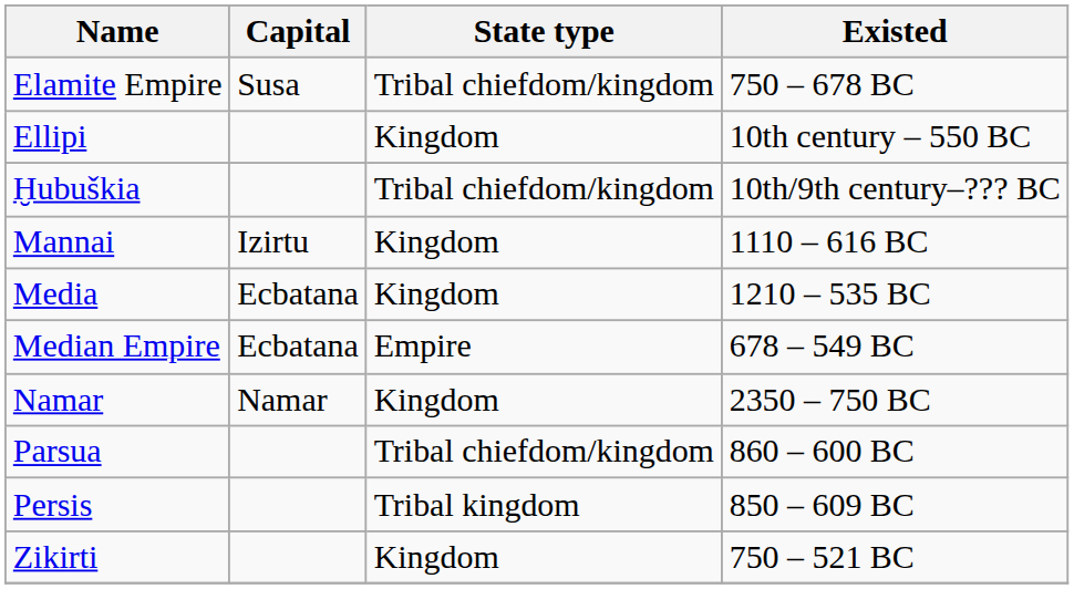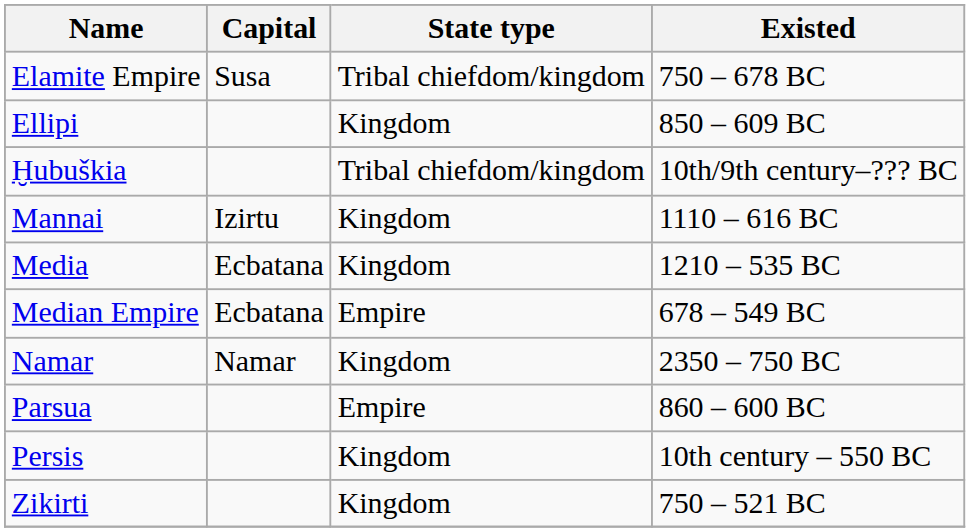Ellipi | Existed: 10th century – 550 BC -> 850 – 609 BC
Parsua | State type: Tribal chiefdom/kingdom -> Empire
Persis | State type: Tribal kingdom -> Kingdom
Persis | Existed: 850 – 609 BC -> 10th century – 550 BC
